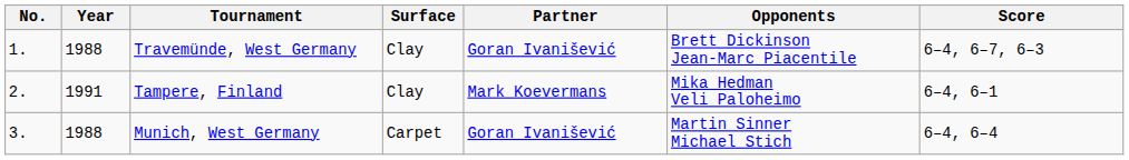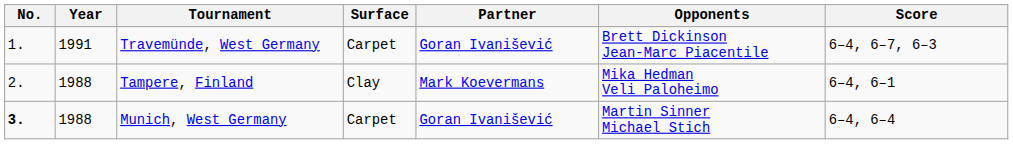Travemünde, West Germany | Year: 1988 -> 1991
Travemünde, West Germany | Surface: Clay -> Carpet
Tampere, Finland | Year: 1991 -> 1988
Munich, West Germany | No.: normal -> bold
